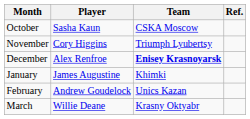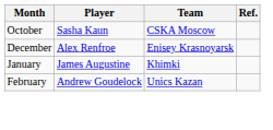- row: November | Cory Higgins | Triumph Lyubertsy
December | Team: bold -> normal
- row: March | Willie Deane | Krasny Oktyabr
